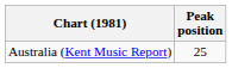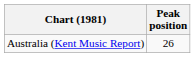Australia (Kent Music Report) | Peak position: 25 -> 26
